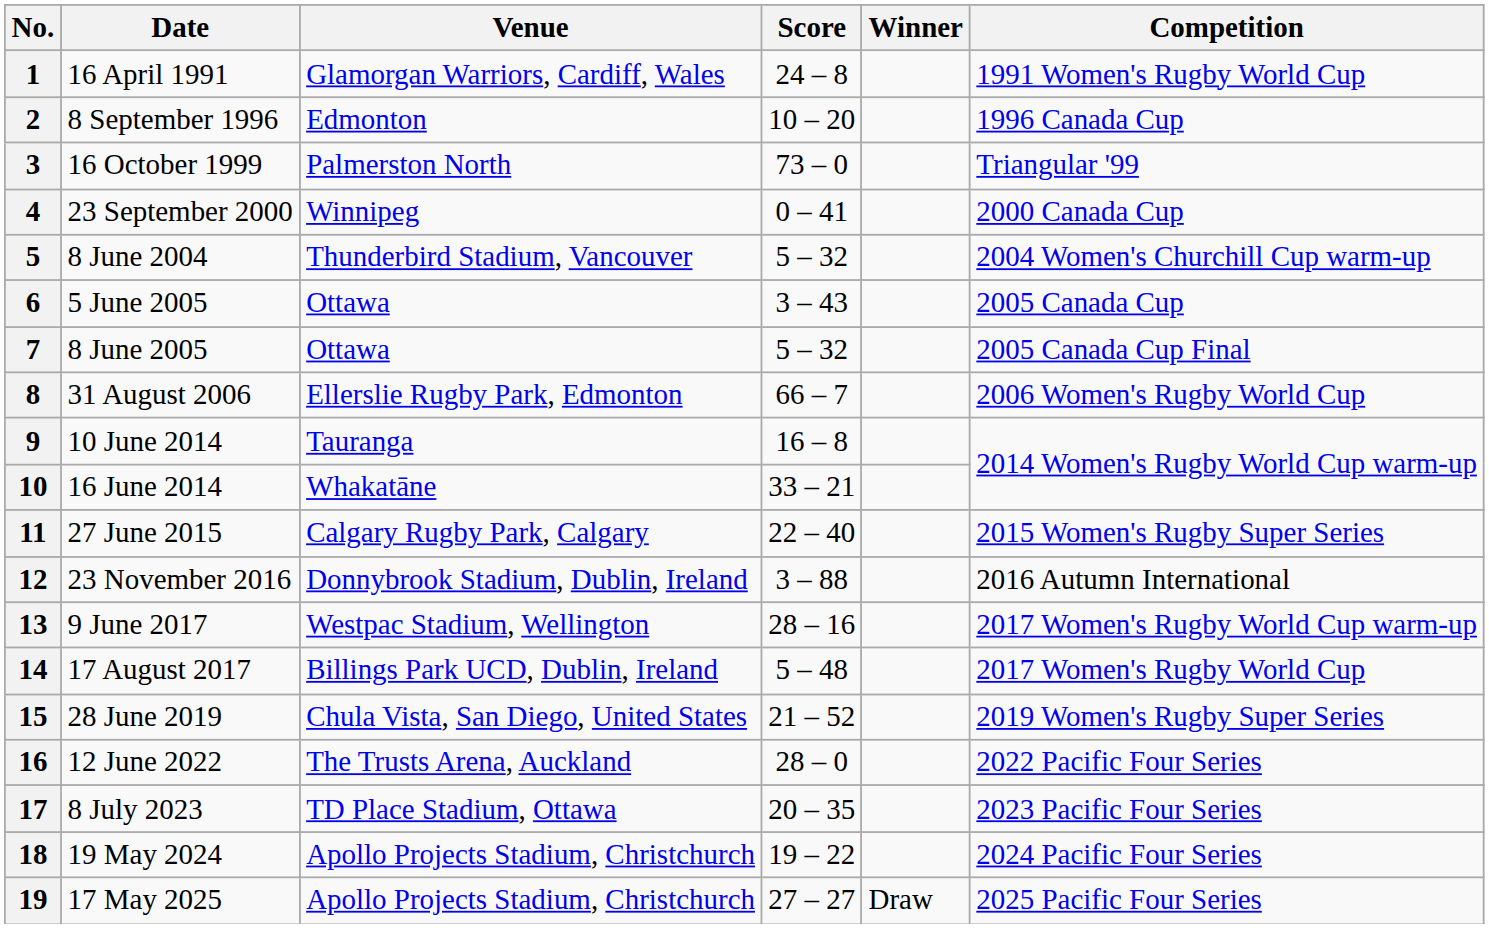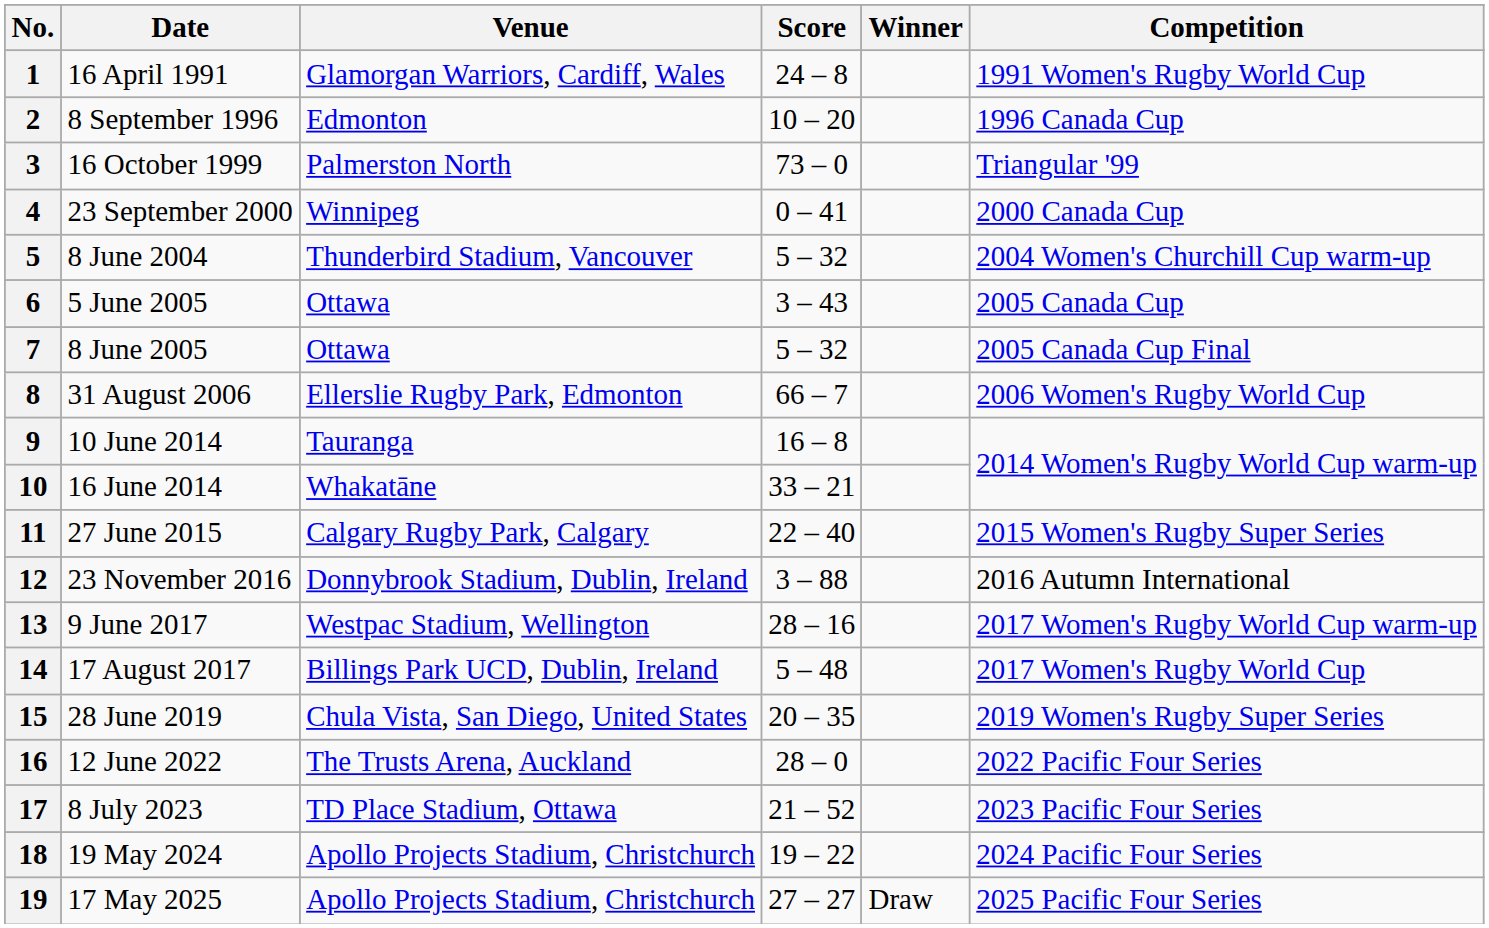15 | Score: 21 – 52 -> 20 – 35
17 | Score: 20 – 35 -> 21 – 52
